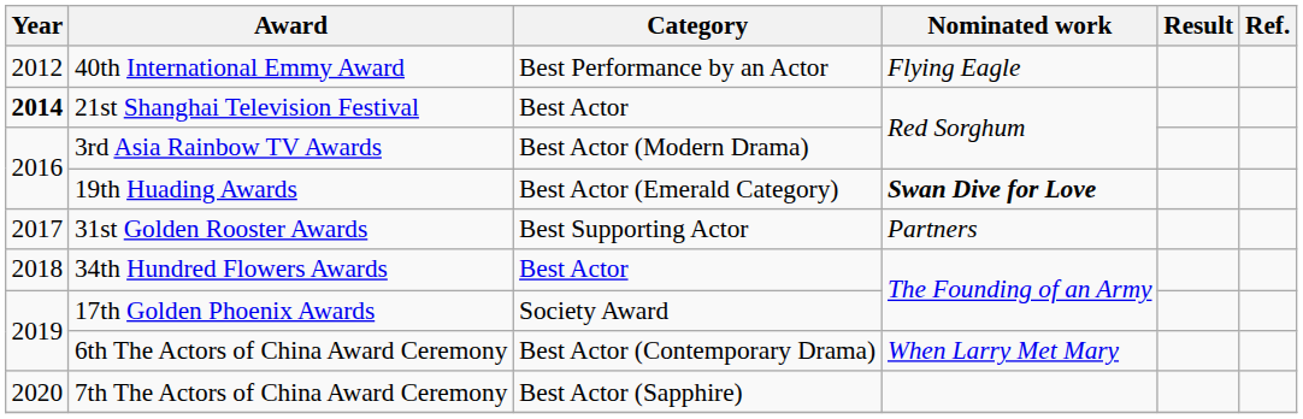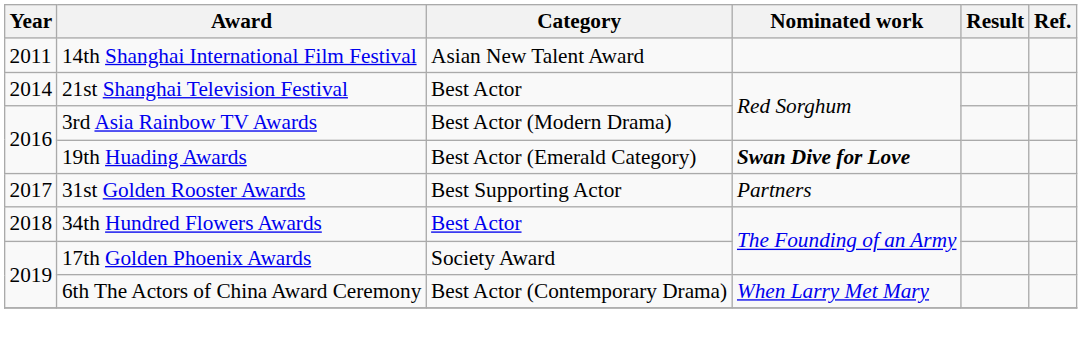+ row: 2011 | 14th Shanghai International Film Festival | Asian New Talent Award
- row: 2012 | 40th International Emmy Award | Best Performance by an Actor | Flying Eagle
21st Shanghai Television Festival | Year: bold -> normal
- row: 2020 | 7th The Actors of China Award Ceremony | Best Actor (Sapphire)
